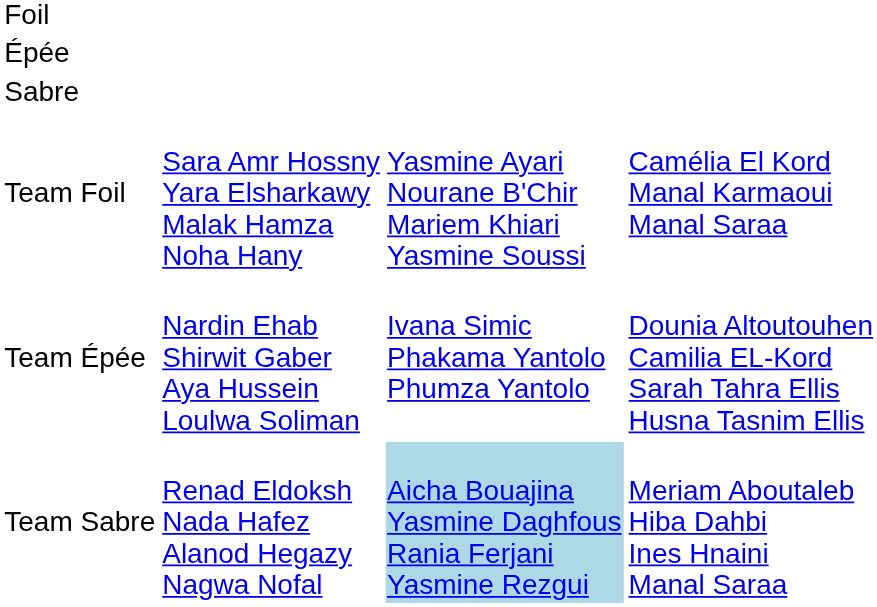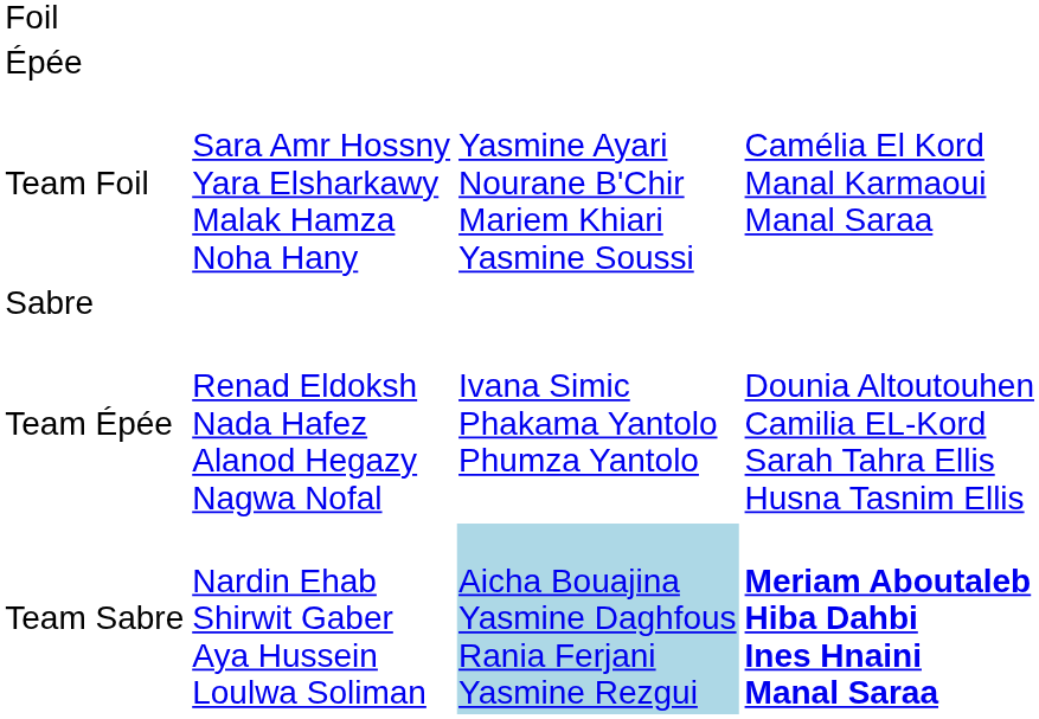rows swapped: Sabre <-> Team Foil
Team Épée | column 2: Nardin Ehab Shirwit Gaber Aya Hussein Loulwa Soliman -> Renad Eldoksh Nada Hafez Alanod Hegazy Nagwa Nofal
Team Sabre | column 2: Renad Eldoksh Nada Hafez Alanod Hegazy Nagwa Nofal -> Nardin Ehab Shirwit Gaber Aya Hussein Loulwa Soliman
Team Sabre | column 4: normal -> bold
